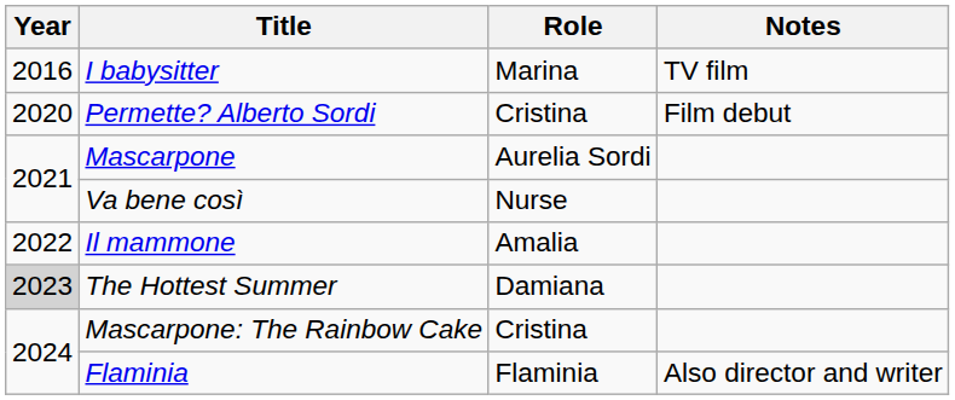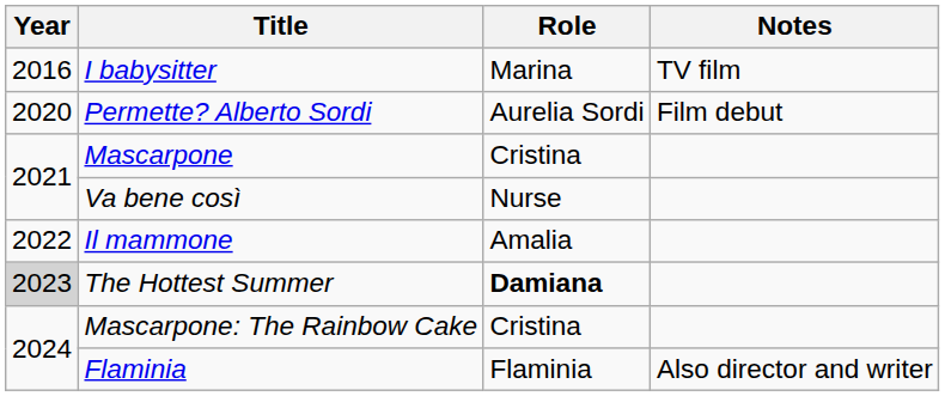Permette? Alberto Sordi | Role: Cristina -> Aurelia Sordi
Mascarpone | Role: Aurelia Sordi -> Cristina
The Hottest Summer | Role: normal -> bold
